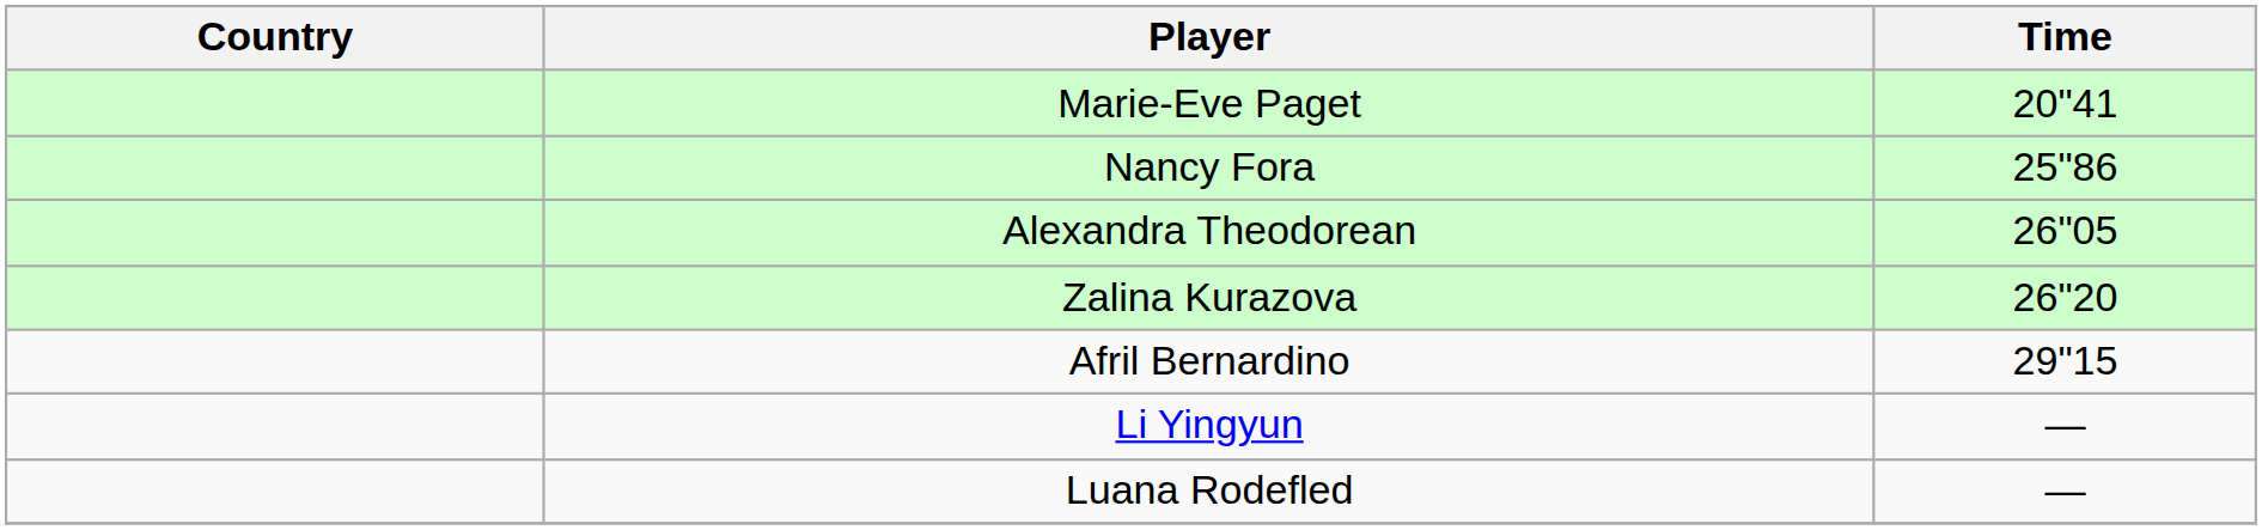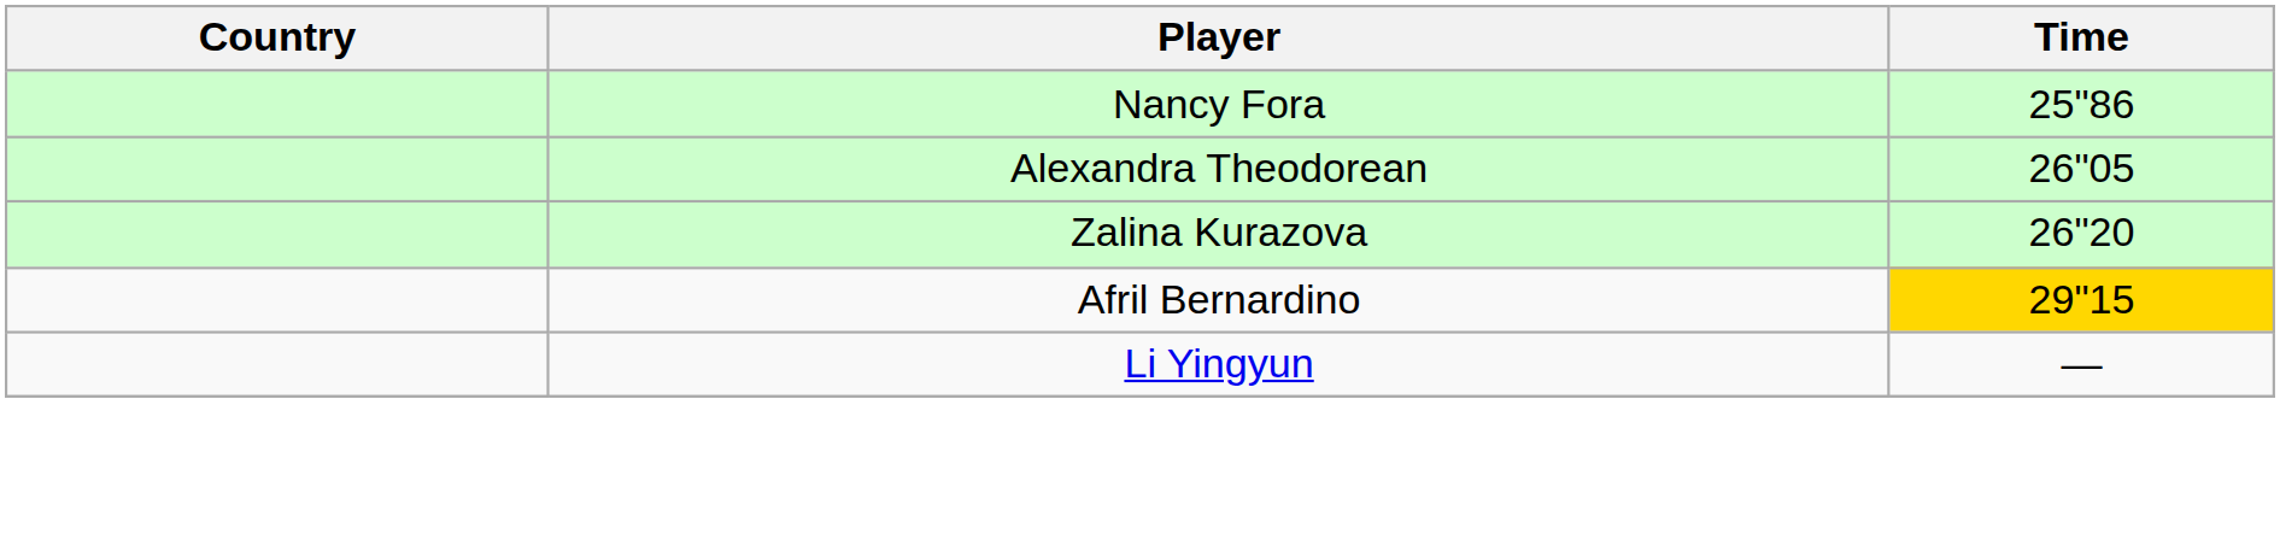- row: Marie-Eve Paget | 20"41
Afril Bernardino | Time: no background -> gold background
- row: Luana Rodefled | —
